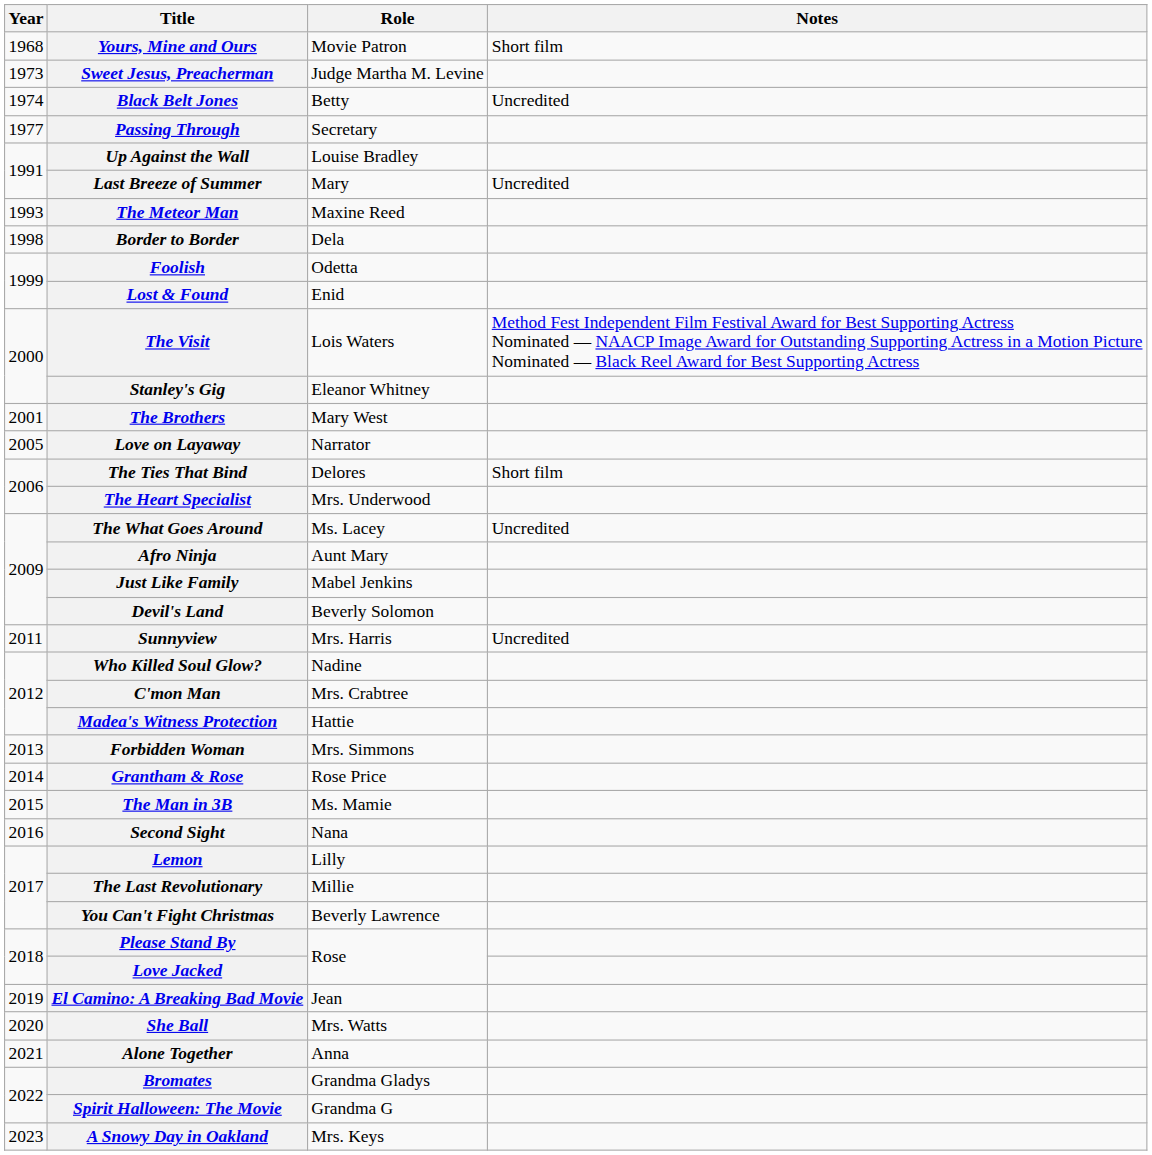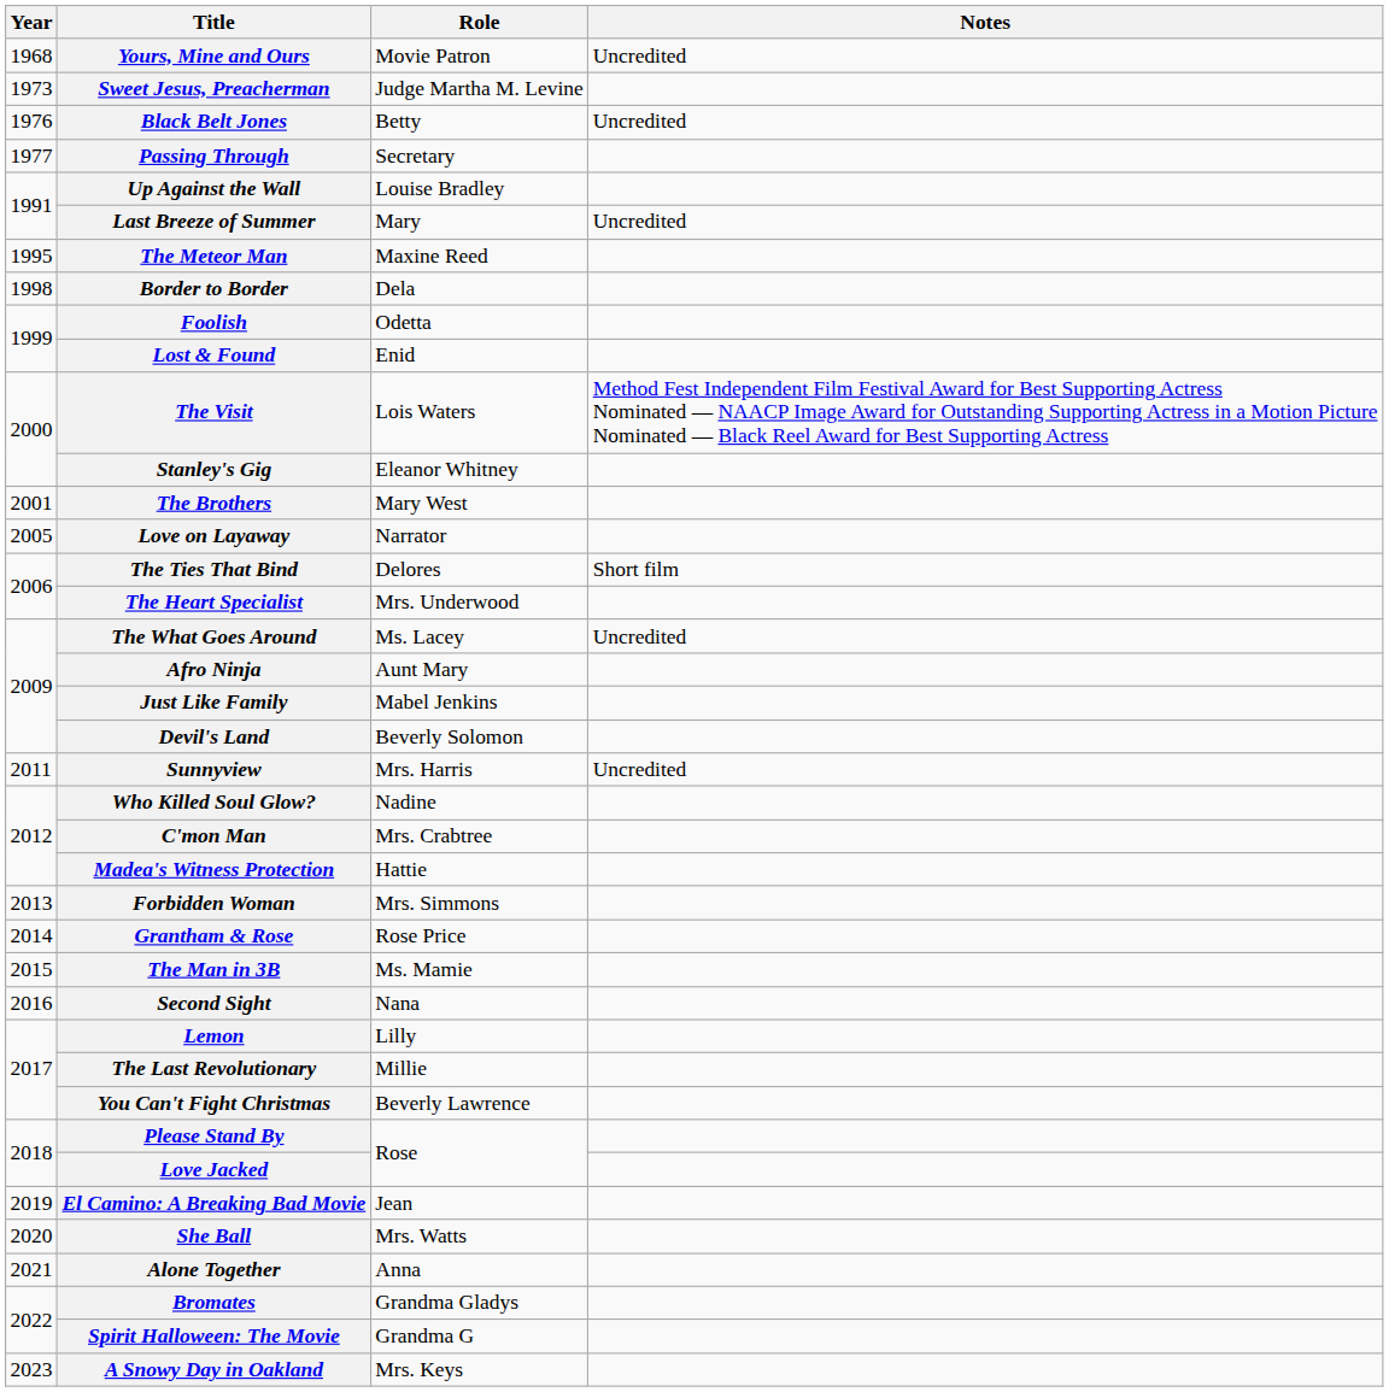Yours, Mine and Ours | Notes: Short film -> Uncredited
Black Belt Jones | Year: 1974 -> 1976
The Meteor Man | Year: 1993 -> 1995
